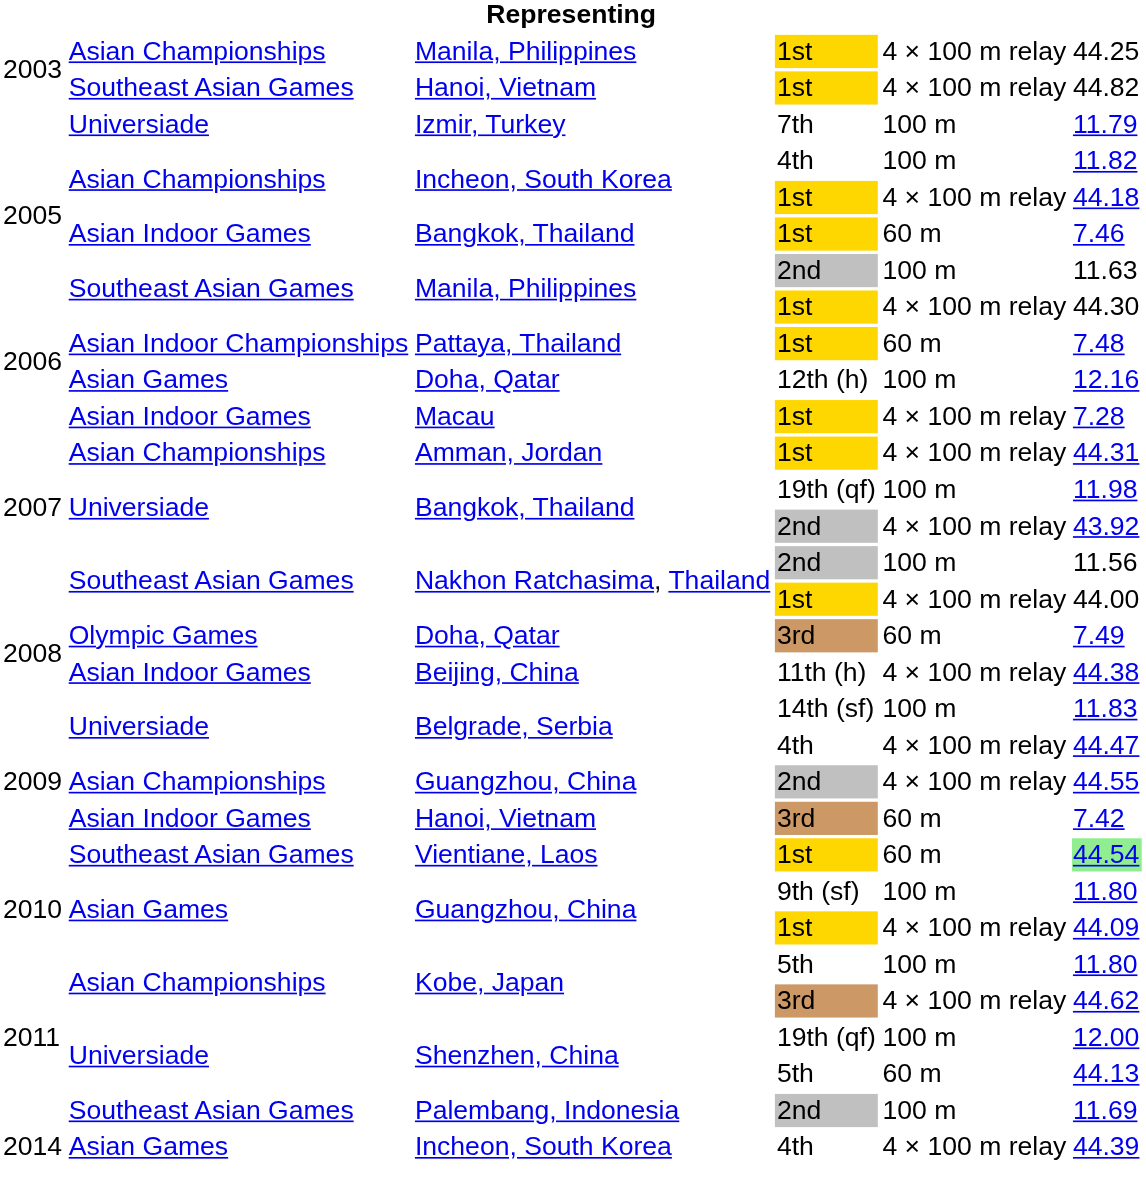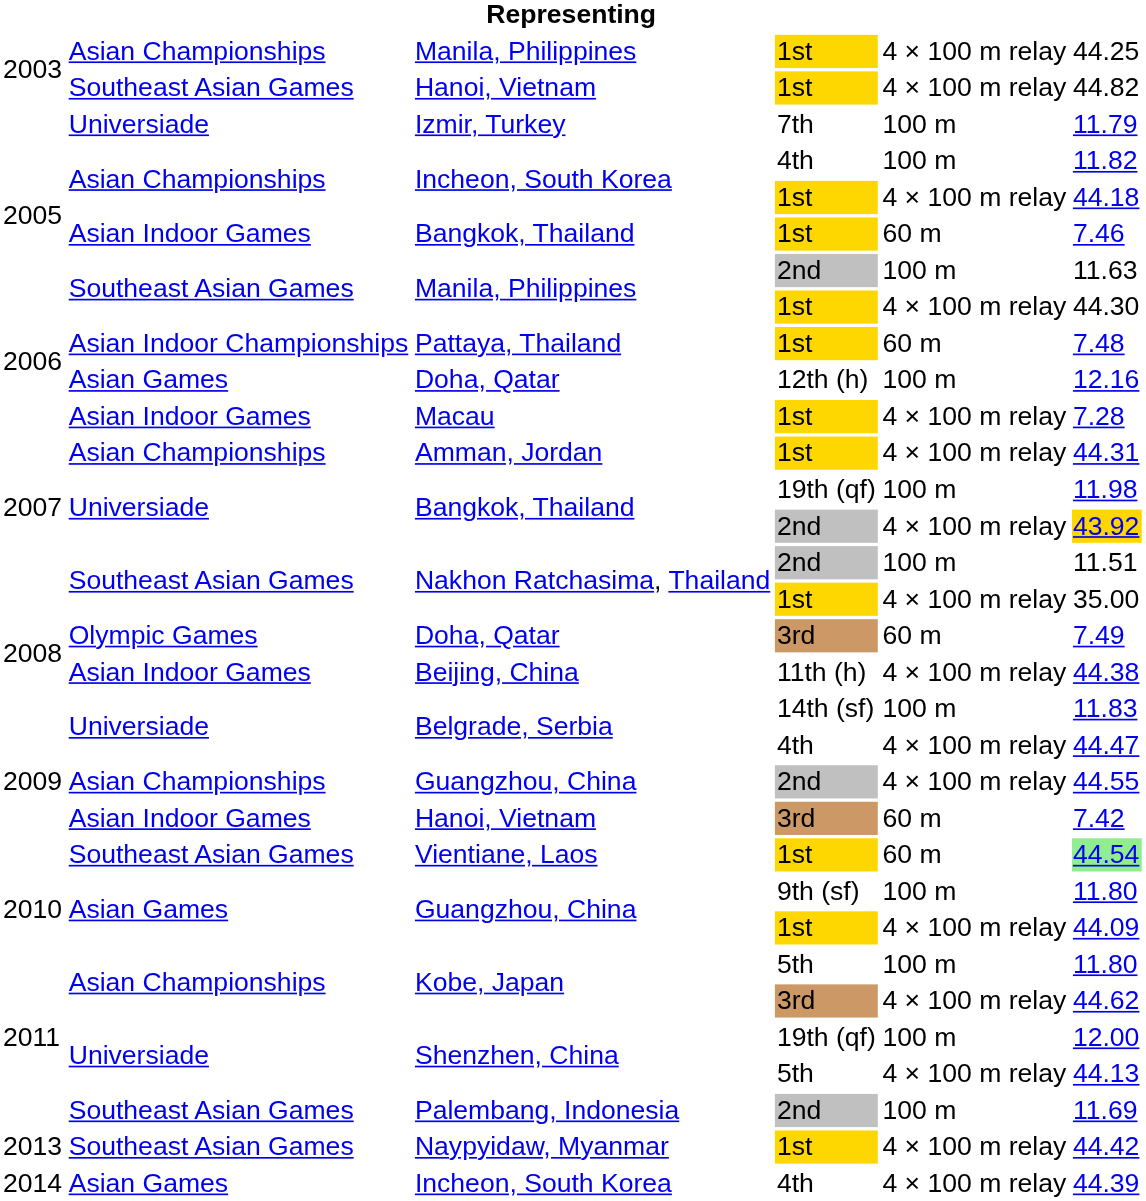Bangkok, Thailand / 2nd | column 6: no background -> gold background
Nakhon Ratchasima, Thailand / 2nd | column 6: 11.56 -> 11.51
Nakhon Ratchasima, Thailand / 1st | column 6: 44.00 -> 35.00
Shenzhen, China / 5th | column 5: 60 m -> 4 × 100 m relay
+ row: 2013 | Southeast Asian Games | Naypyidaw, Myanmar | 1st | 4 × 100 m relay | 44.42
